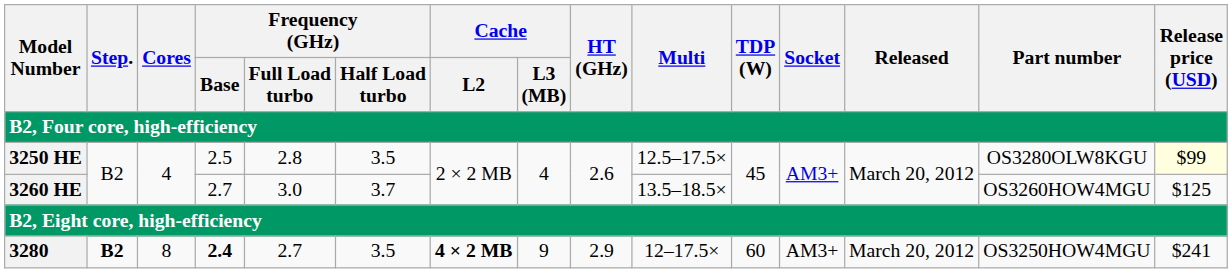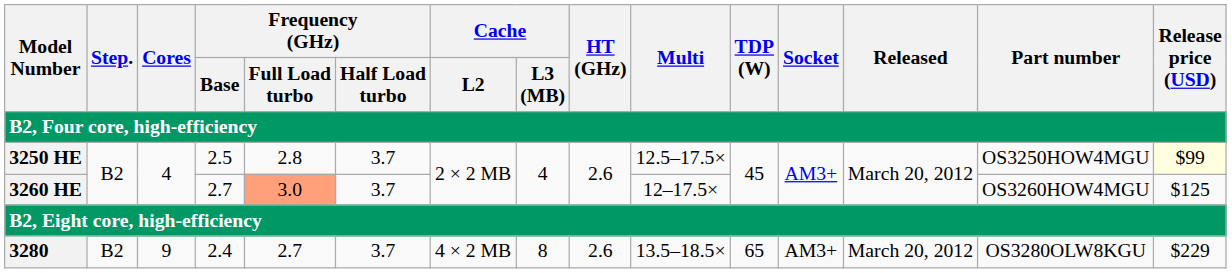3250 HE | Frequency (GHz) / Half Load turbo: 3.5 -> 3.7
3250 HE | Part number: OS3280OLW8KGU -> OS3250HOW4MGU
3260 HE | Frequency (GHz) / Full Load turbo: no background -> lightsalmon background
3260 HE | Multi: 13.5–18.5× -> 12–17.5×
3280 | Step.: bold -> normal
3280 | Cores: 8 -> 9
3280 | Frequency (GHz) / Base: bold -> normal
3280 | Frequency (GHz) / Half Load turbo: 3.5 -> 3.7
3280 | Cache / L2: bold -> normal
3280 | Cache / L3 (MB): 9 -> 8
3280 | HT (GHz): 2.9 -> 2.6
3280 | Multi: 12–17.5× -> 13.5–18.5×
3280 | TDP (W): 60 -> 65
3280 | Part number: OS3250HOW4MGU -> OS3280OLW8KGU
3280 | Release price (USD): $241 -> $229
